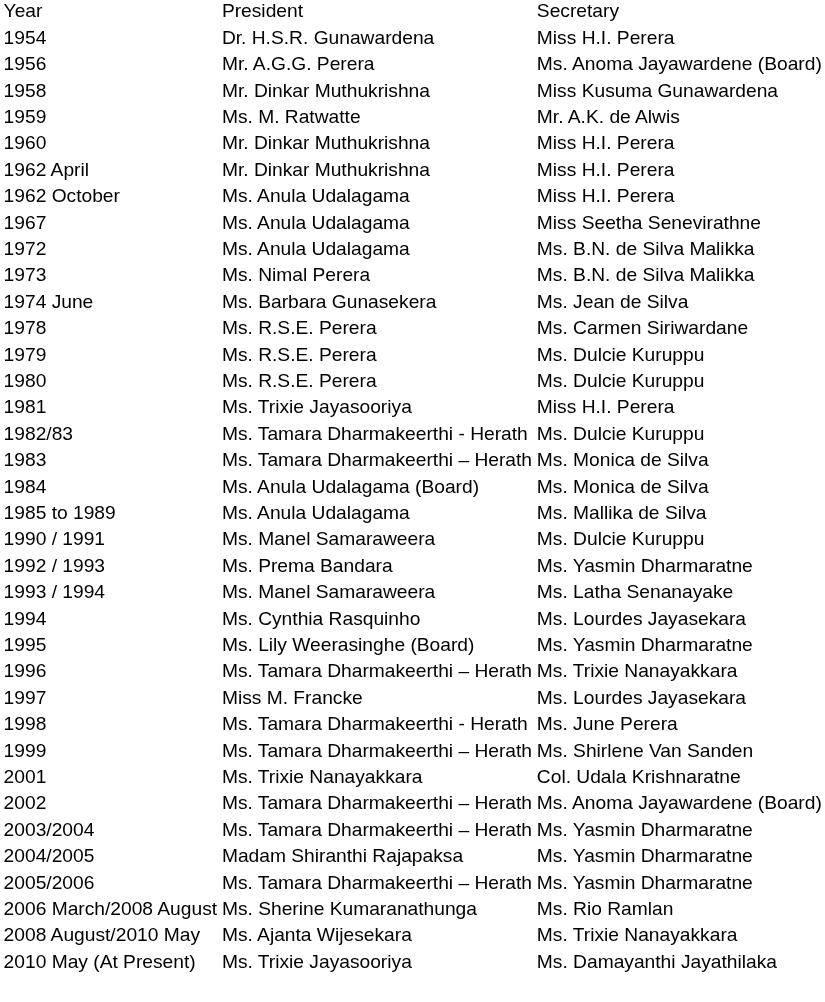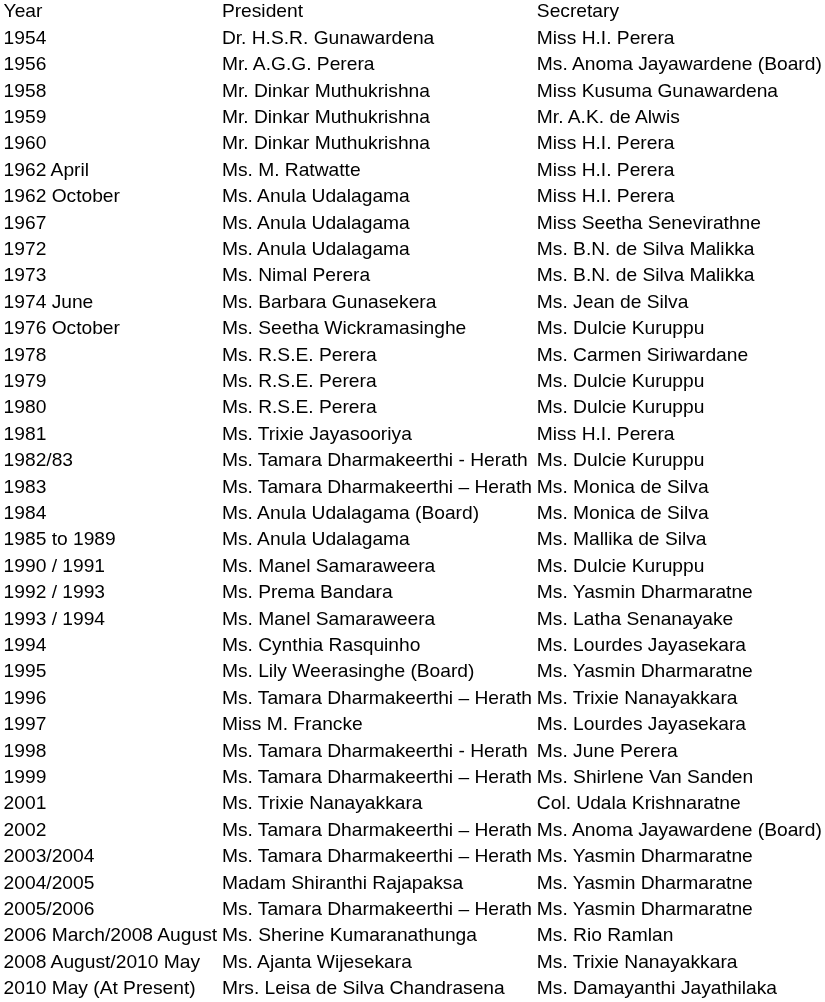1959 | column 2: Ms. M. Ratwatte -> Mr. Dinkar Muthukrishna
1962 April | column 2: Mr. Dinkar Muthukrishna -> Ms. M. Ratwatte
+ row: 1976 October | Ms. Seetha Wickramasinghe | Ms. Dulcie Kuruppu
2010 May (At Present) | column 2: Ms. Trixie Jayasooriya -> Mrs. Leisa de Silva Chandrasena
